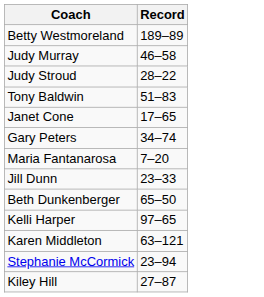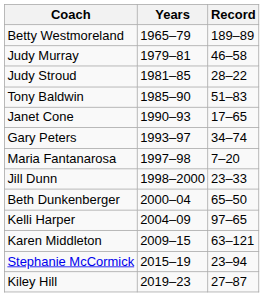+ column: Years | 1965–79 | 1979–81 | 1981–85 | 1985–90 | 1990–93 | 1993–97 | 1997–98 | 1998–2000 | 2000–04 | 2004–09 | 2009–15 | 2015–19 | 2019–23
